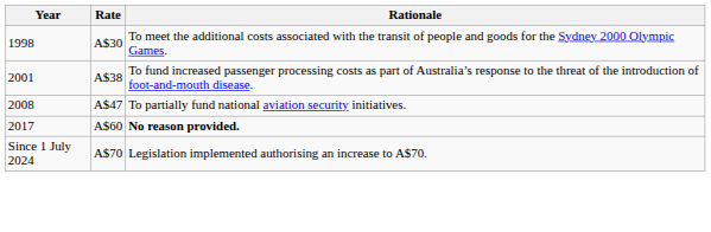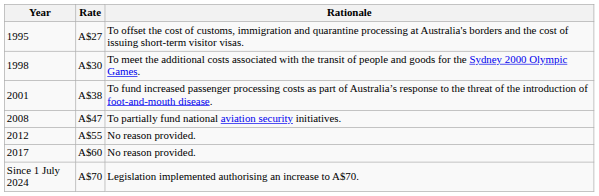+ row: 1995 | A$27 | To offset the cost of customs, immigration and quarantine processing at Australia's borders and the cost of issuing short-term visitor visas.
+ row: 2012 | A$55 | No reason provided.
2017 | Rationale: bold -> normal
